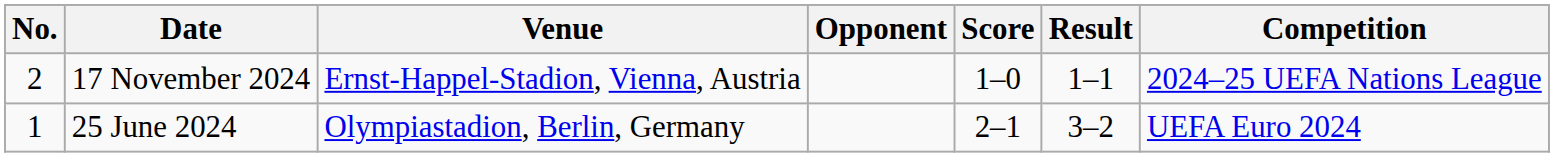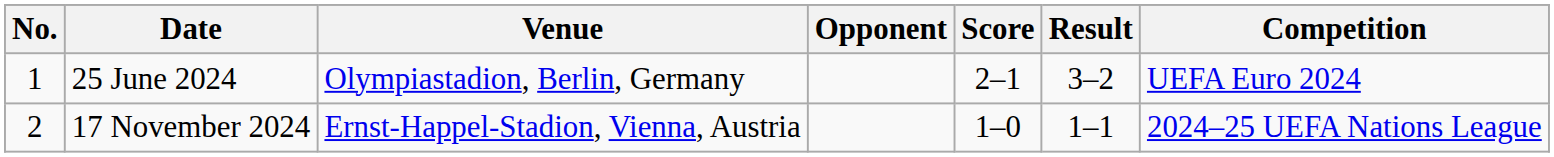rows swapped: 25 June 2024 <-> 17 November 2024
